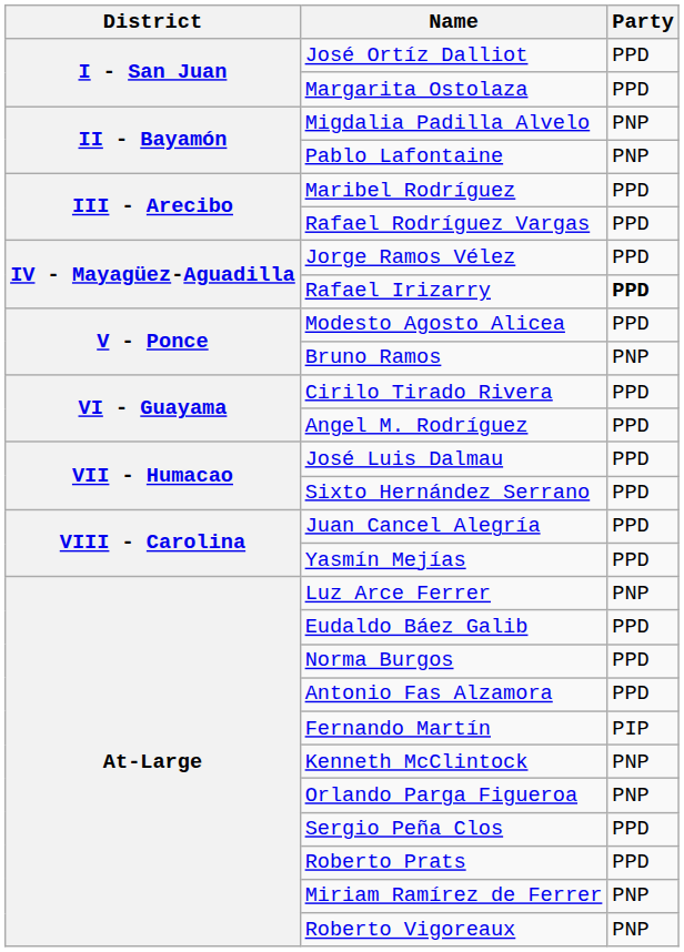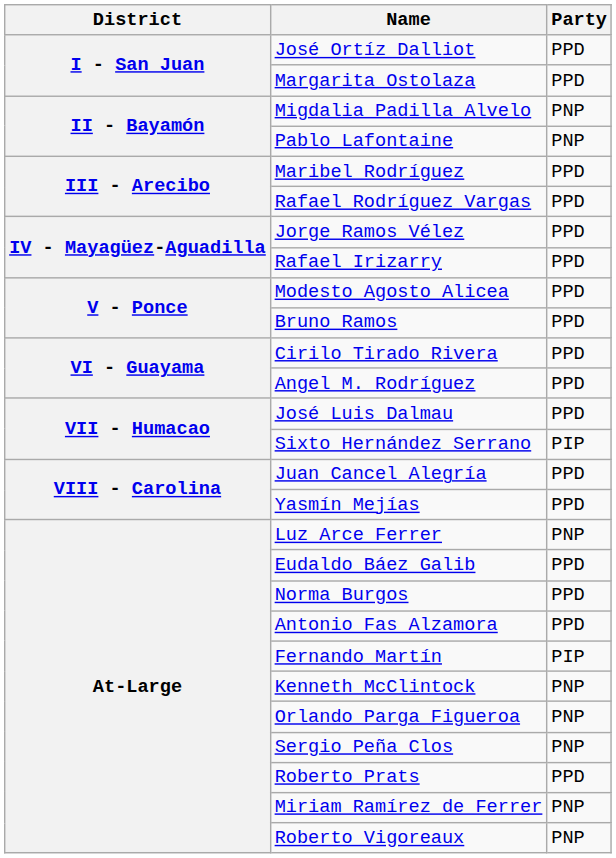Rafael Irizarry | Party: bold -> normal
Bruno Ramos | Party: PNP -> PPD
Sixto Hernández Serrano | Party: PPD -> PIP
Sergio Peña Clos | Party: PPD -> PNP
